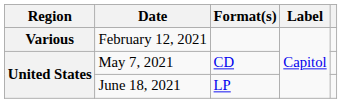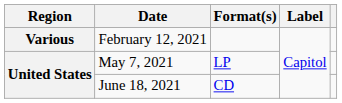May 7, 2021 | Format(s): CD -> LP
June 18, 2021 | Format(s): LP -> CD
